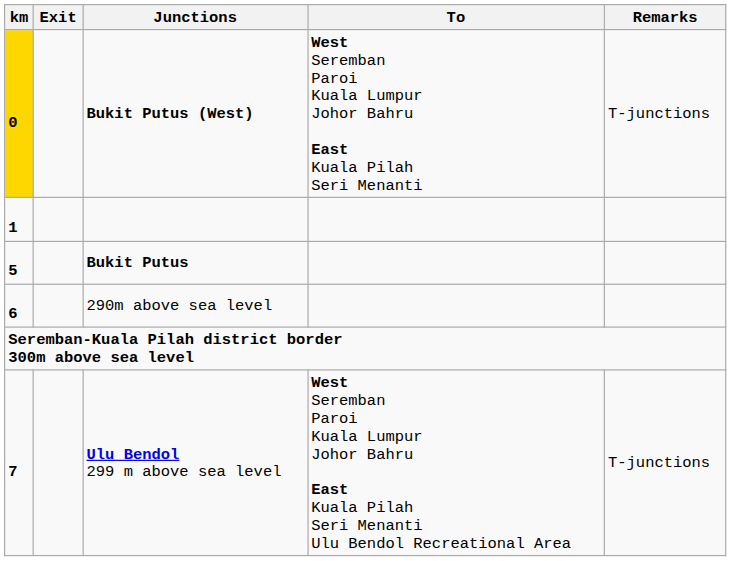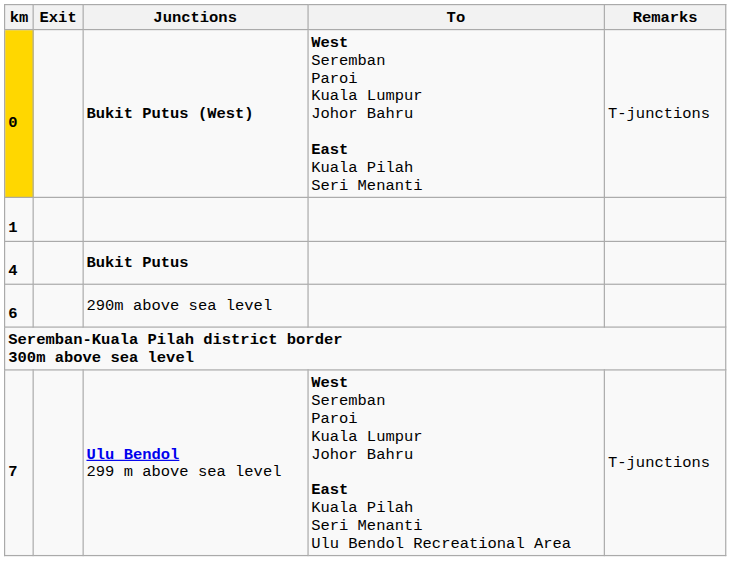Bukit Putus | km: 5 -> 4
